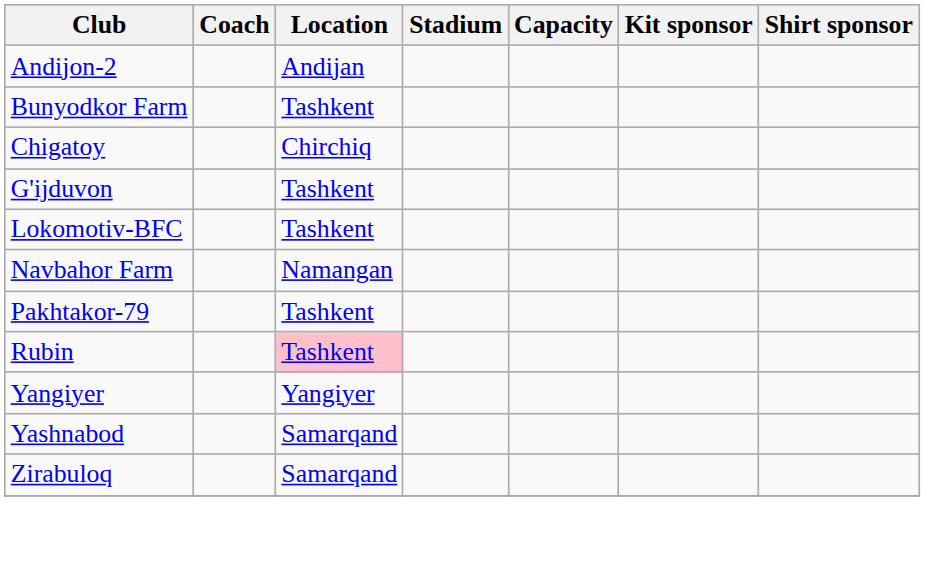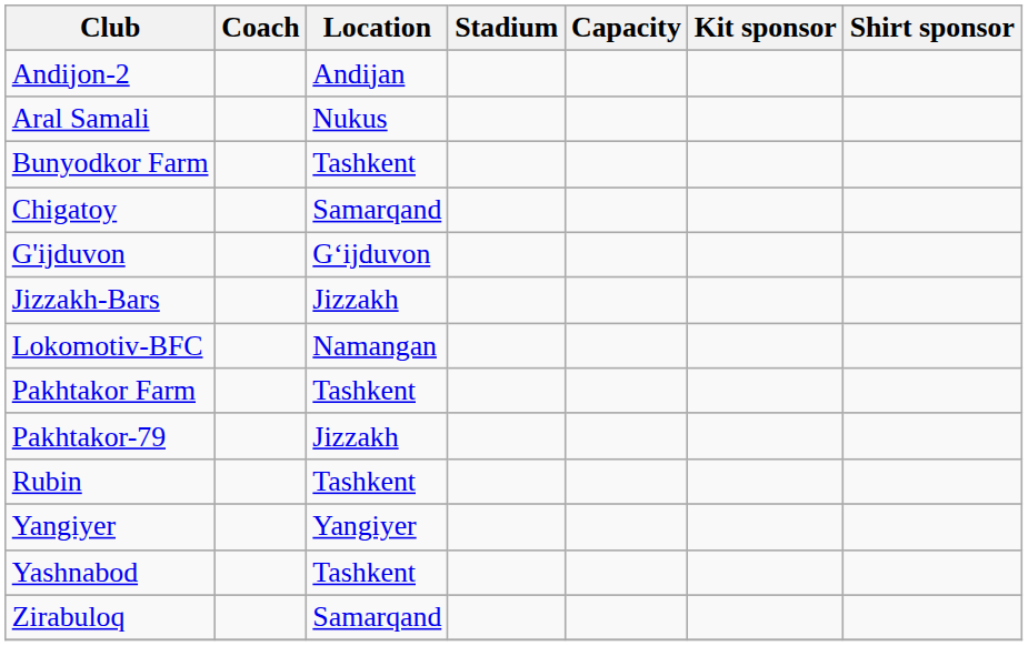+ row: Aral Samali | Nukus
Chigatoy | Location: Chirchiq -> Samarqand
G'ijduvon | Location: Tashkent -> Gʻijduvon
+ row: Jizzakh-Bars | Jizzakh
Lokomotiv-BFC | Location: Tashkent -> Namangan
- row: Navbahor Farm | Namangan
+ row: Pakhtakor Farm | Tashkent
Pakhtakor-79 | Location: Tashkent -> Jizzakh
Rubin | Location: pink background -> no background
Yashnabod | Location: Samarqand -> Tashkent
